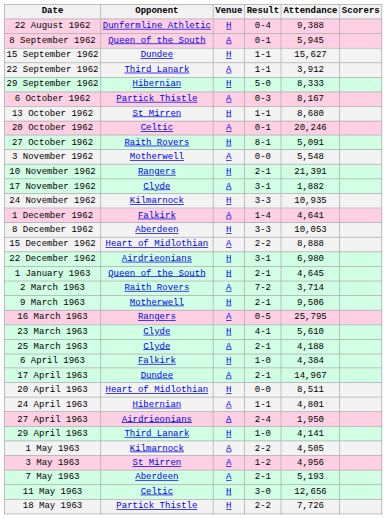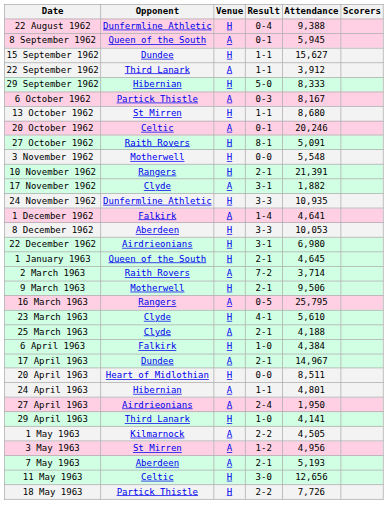3 November 1962 | Venue: A -> H
24 November 1962 | Opponent: Kilmarnock -> Dunfermline Athletic
- row: 15 December 1962 | Heart of Midlothian | A | 2-2 | 8,888
